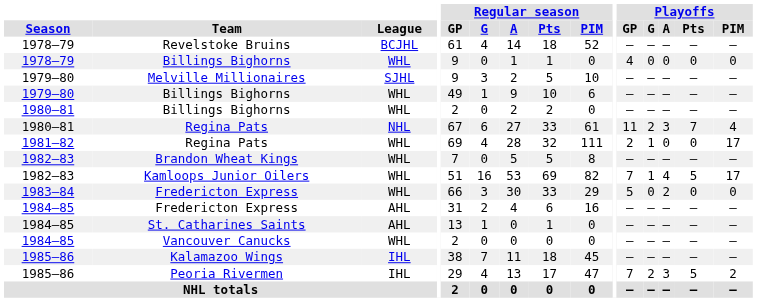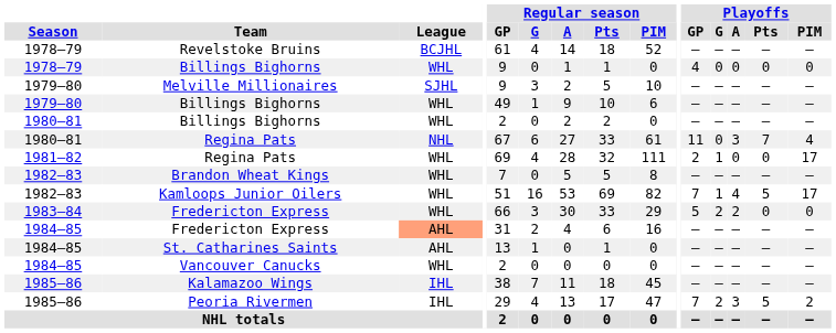1980–81 / Regina Pats | Playoffs / G: 2 -> 0
1983–84 / Fredericton Express | Playoffs / G: 0 -> 2
1984–85 / Fredericton Express | League: no background -> lightsalmon background
